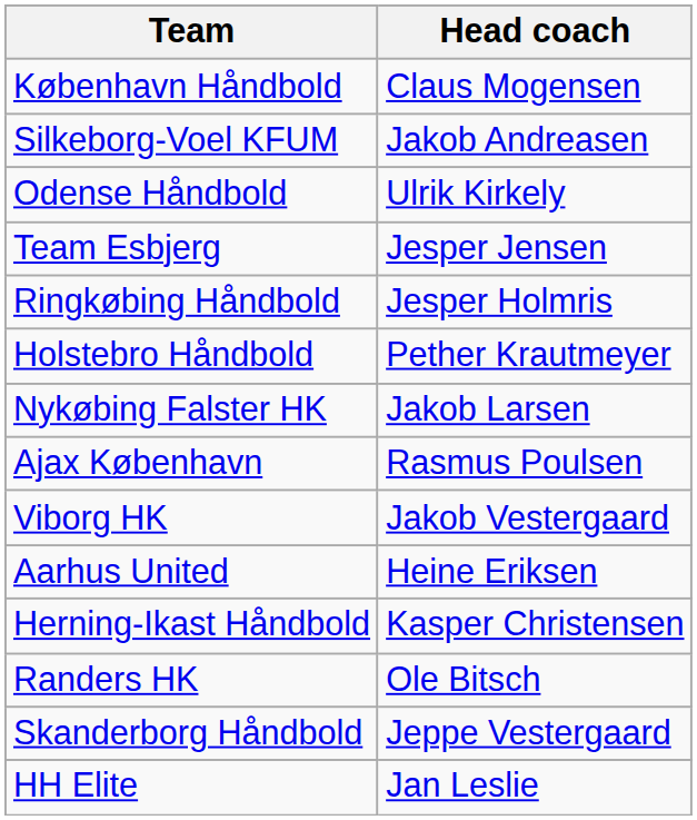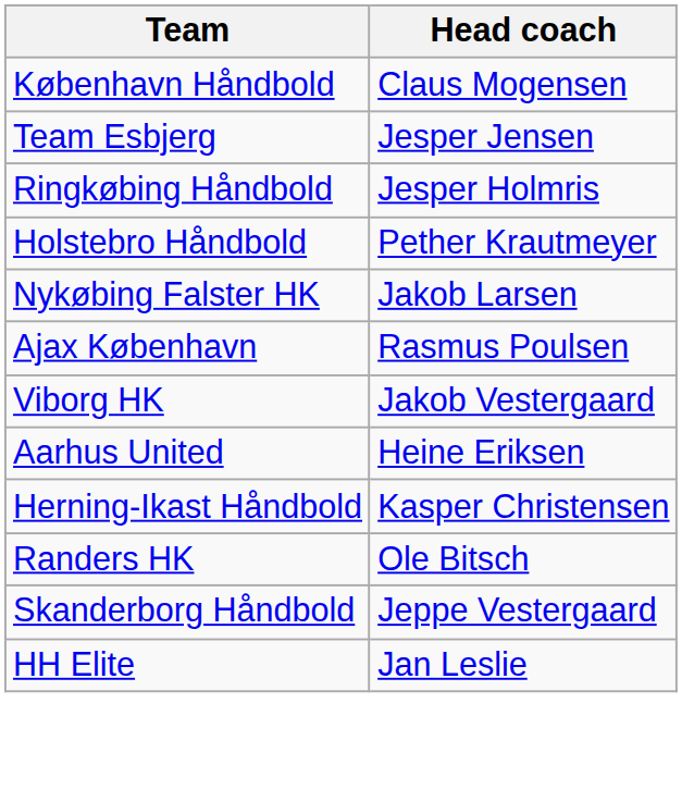- row: Silkeborg-Voel KFUM | Jakob Andreasen
- row: Odense Håndbold | Ulrik Kirkely
